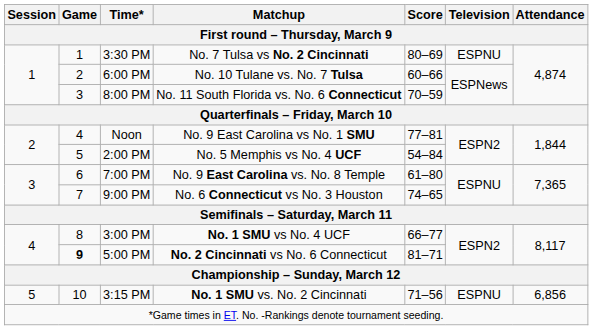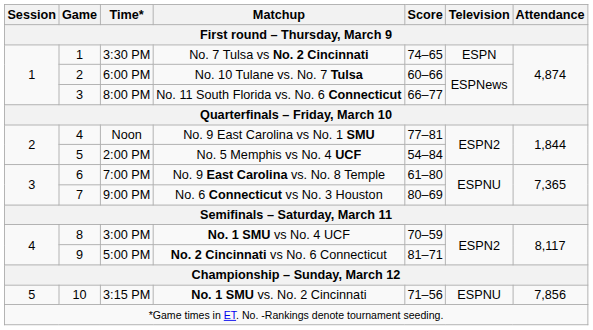3:30 PM | Score: 80–69 -> 74–65
3:30 PM | Television: ESPNU -> ESPN
8:00 PM | Score: 70–59 -> 66–77
9:00 PM | Score: 74–65 -> 80–69
3:00 PM | Score: 66–77 -> 70–59
5:00 PM | Game: bold -> normal
3:15 PM | Attendance: 6,856 -> 7,856
